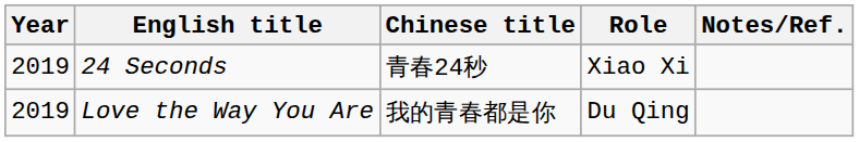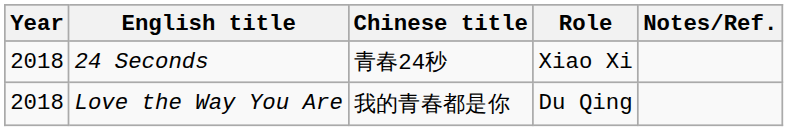24 Seconds | Year: 2019 -> 2018
Love the Way You Are | Year: 2019 -> 2018
